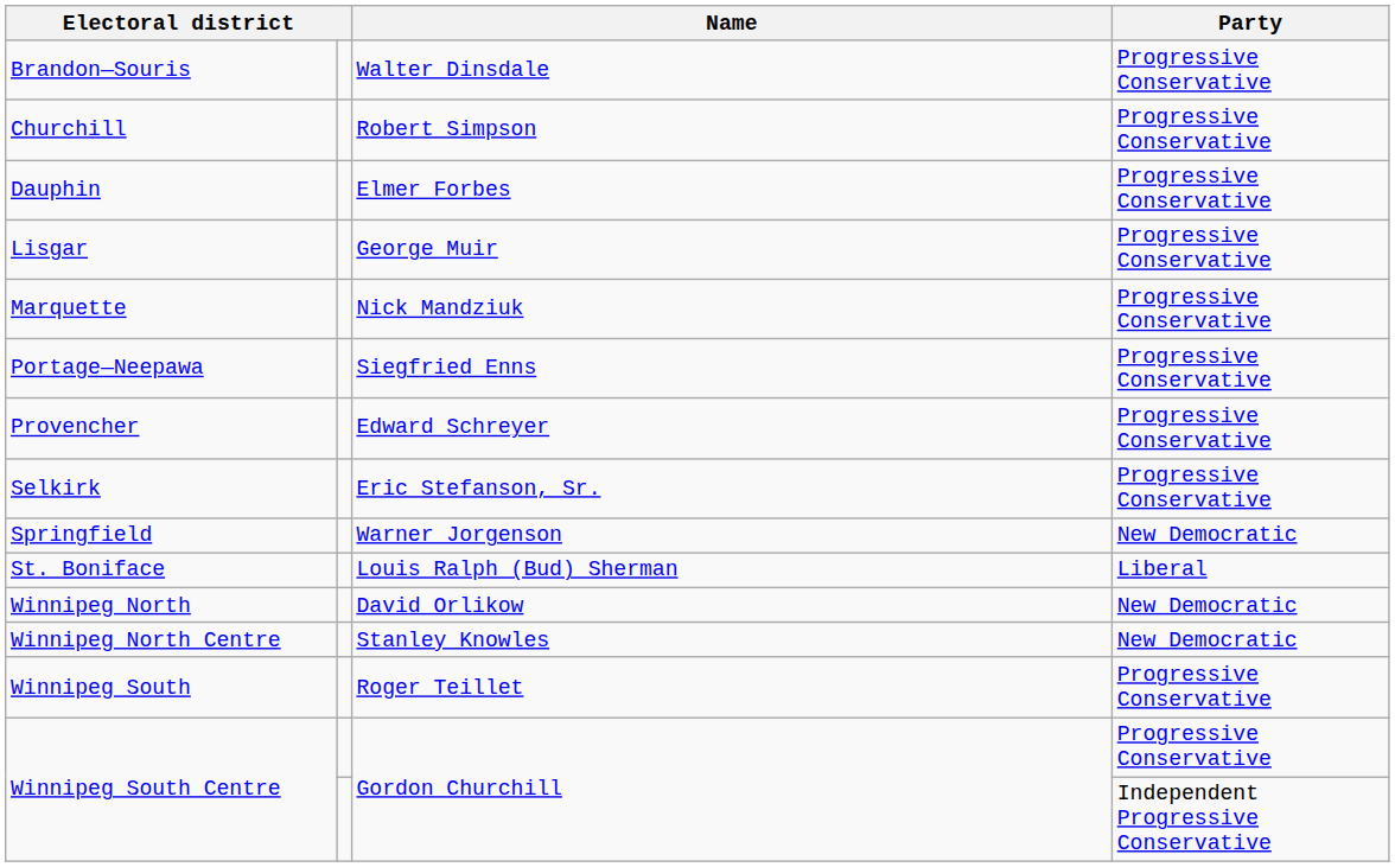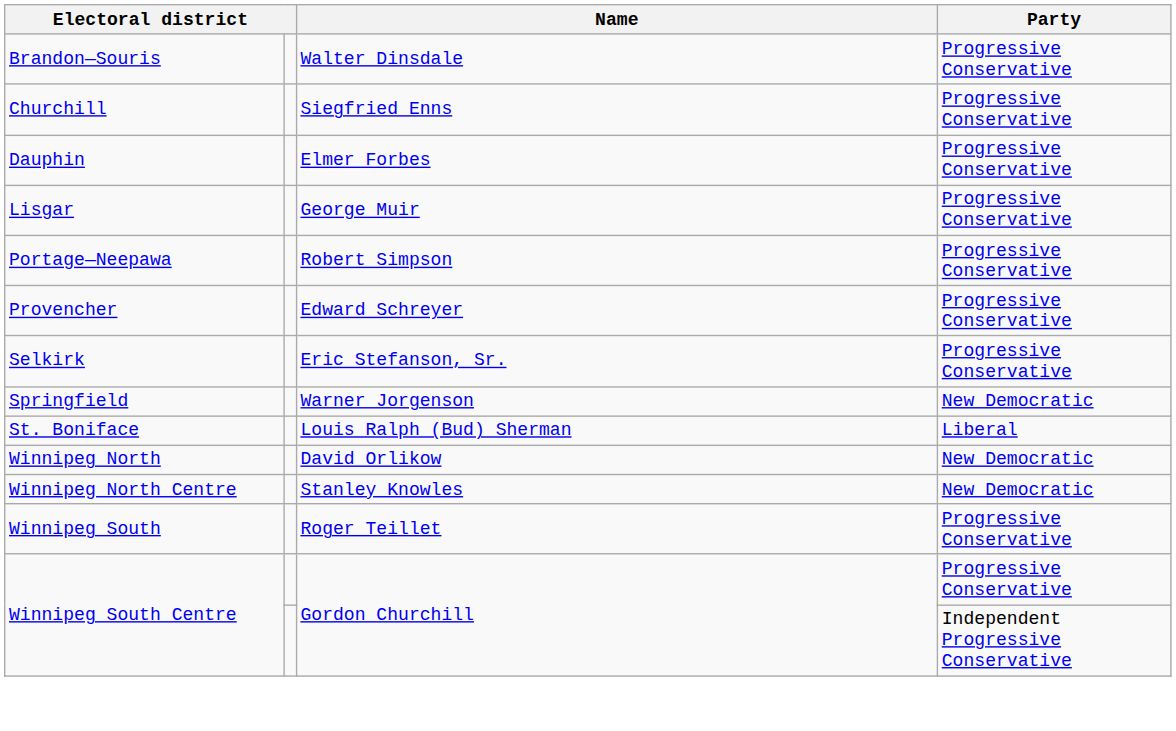Churchill | Name: Robert Simpson -> Siegfried Enns
- row: Marquette | Nick Mandziuk | Progressive Conservative
Portage—Neepawa | Name: Siegfried Enns -> Robert Simpson
